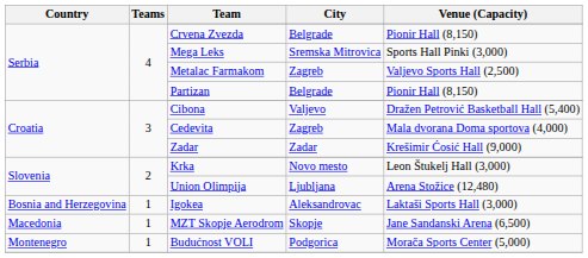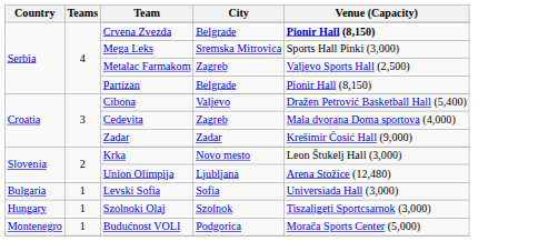Crvena Zvezda | Venue (Capacity): normal -> bold
- row: Bosnia and Herzegovina | 1 | Igokea | Aleksandrovac | Laktaši Sports Hall (3,000)
+ row: Bulgaria | 1 | Levski Sofia | Sofia | Universiada Hall (3,000)
+ row: Hungary | 1 | Szolnoki Olaj | Szolnok | Tiszaligeti Sportcsarnok (3,000)
- row: Macedonia | 1 | MZT Skopje Aerodrom | Skopje | Jane Sandanski Arena (6,500)
